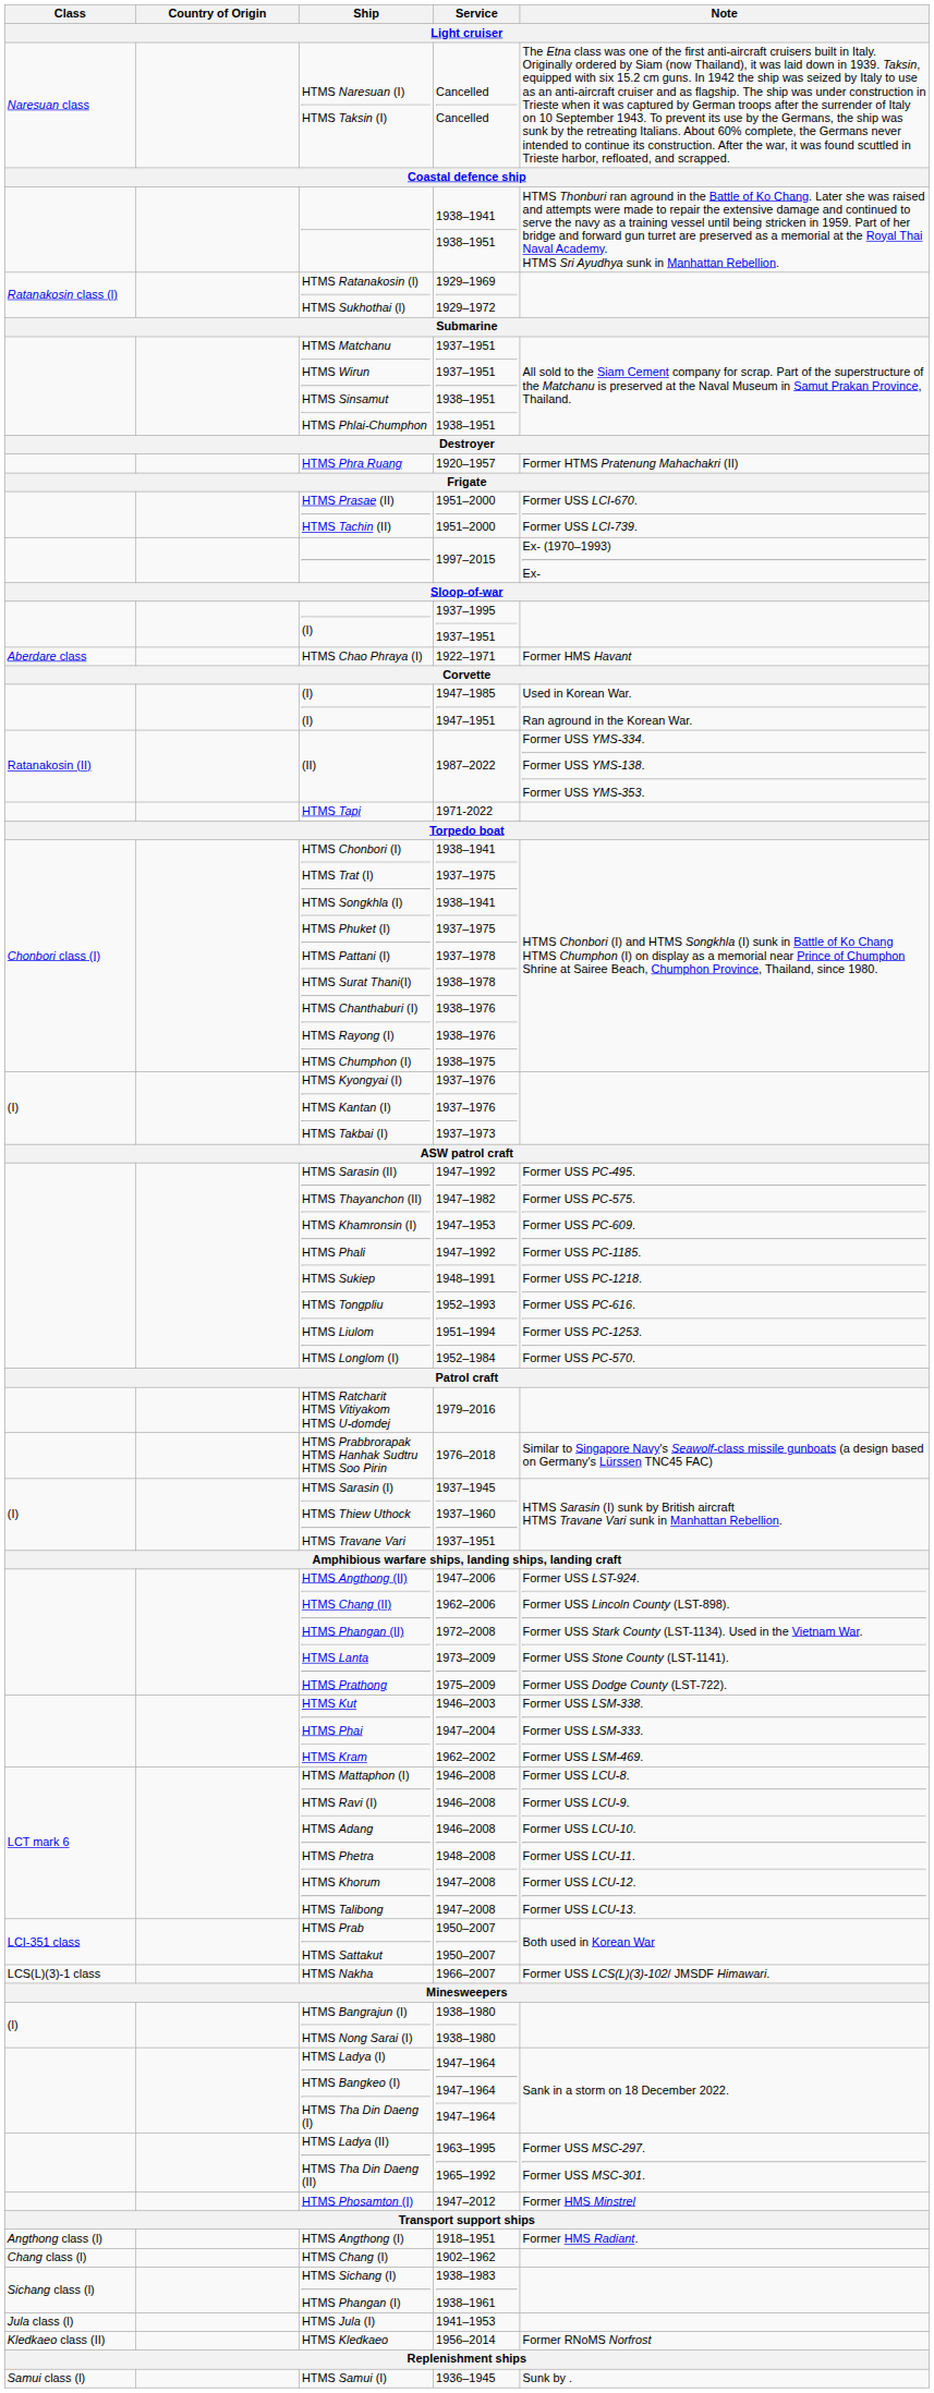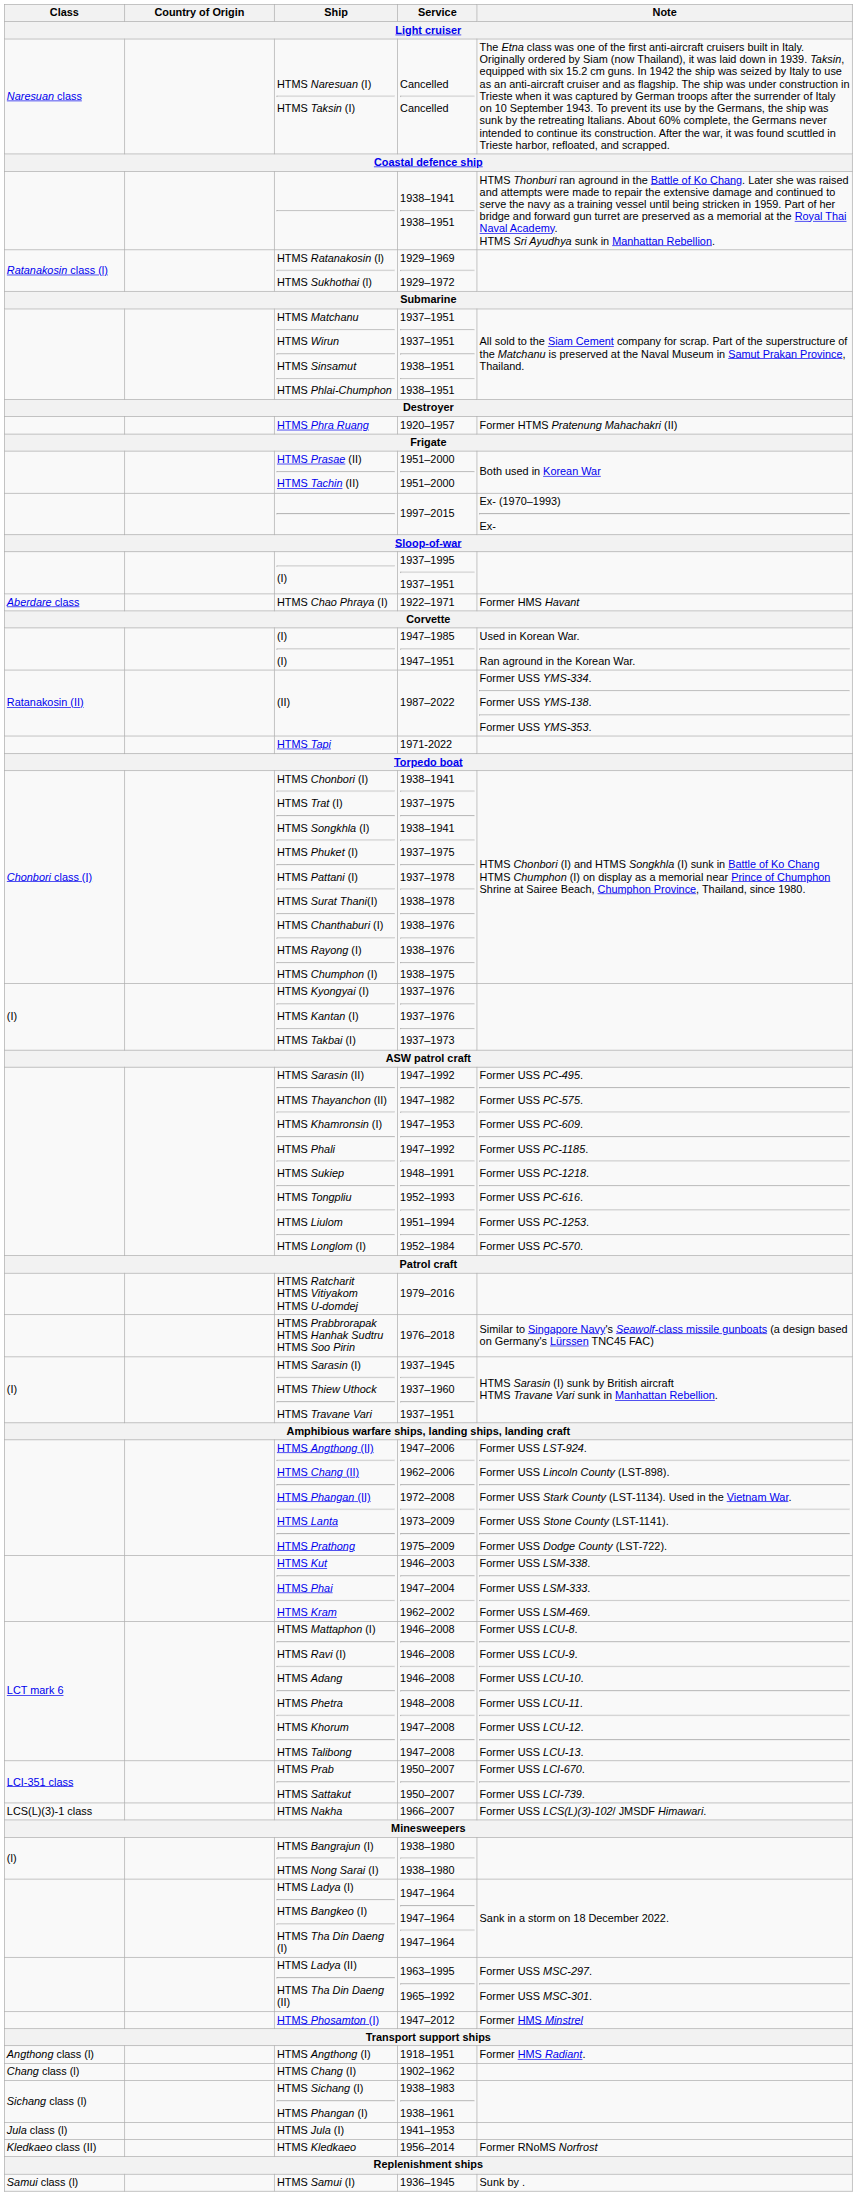HTMS Prasae (II) HTMS Tachin (II) | Note: Former USS LCI-670. Former USS LCI-739. -> Both used in Korean War
HTMS Prab HTMS Sattakut | Note: Both used in Korean War -> Former USS LCI-670. Former USS LCI-739.
